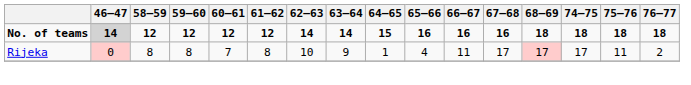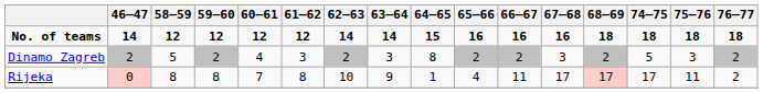No. of teams | 46–47: lightgrey background -> no background
+ row: Dinamo Zagreb | 2 | 5 | 2 | 4 | 3 | 2 | 3 | 8 | 2 | 2 | 3 | 2 | 5 | 3 | 2
